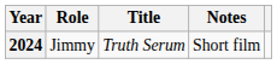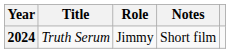columns swapped: Title <-> Role
